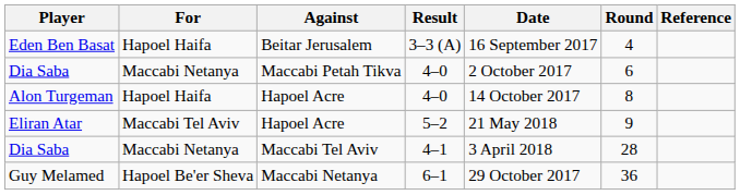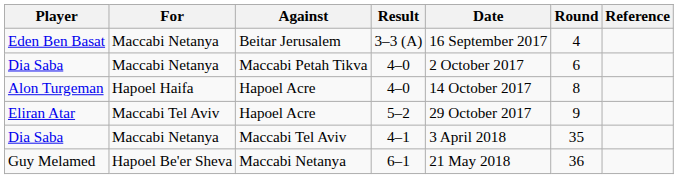Eden Ben Basat | For: Hapoel Haifa -> Maccabi Netanya
Eliran Atar | Date: 21 May 2018 -> 29 October 2017
Dia Saba / Maccabi Tel Aviv | Round: 28 -> 35
Guy Melamed | Date: 29 October 2017 -> 21 May 2018
